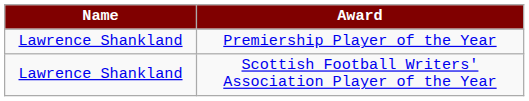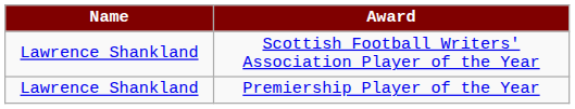rows swapped: Premiership Player of the Year <-> Scottish Football Writers' Association Player of the Year
